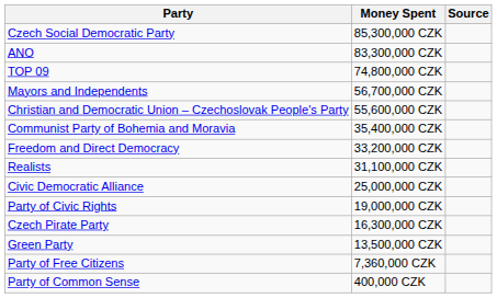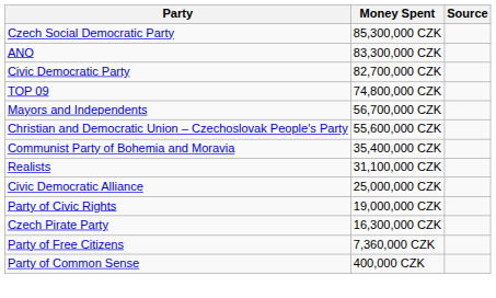+ row: Civic Democratic Party | 82,700,000 CZK
- row: Freedom and Direct Democracy | 33,200,000 CZK
- row: Green Party | 13,500,000 CZK
